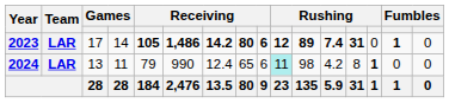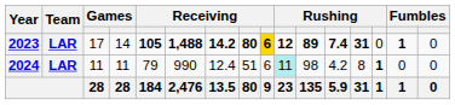2023 | column 6: 1,486 -> 1,488
2023 | column 9: no background -> gold background
2024 | column 3: 13 -> 11
2024 | column 8: 65 -> 51
